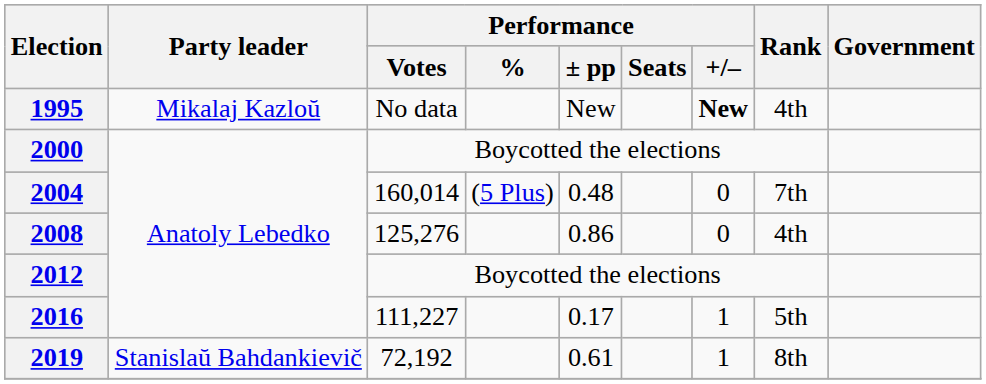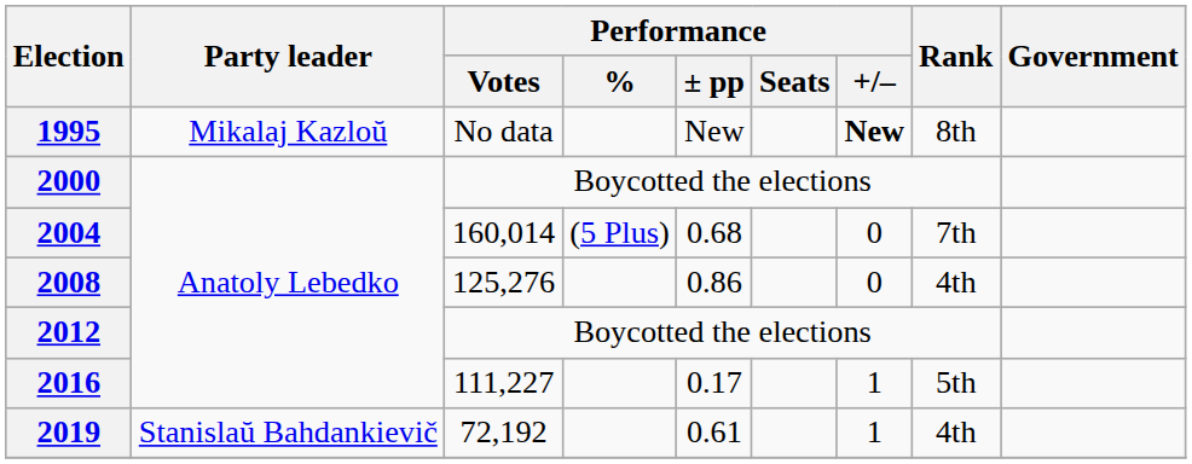1995 | Rank: 4th -> 8th
2004 | Performance / ± pp: 0.48 -> 0.68
2019 | Rank: 8th -> 4th
